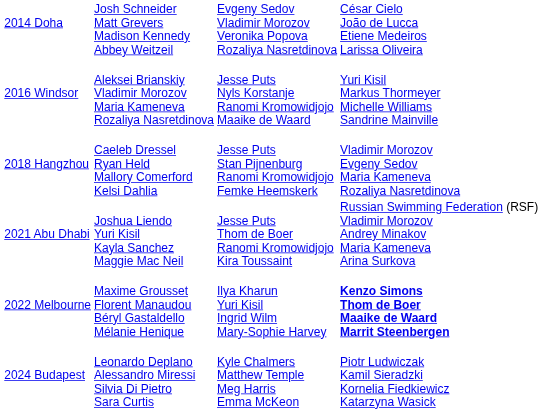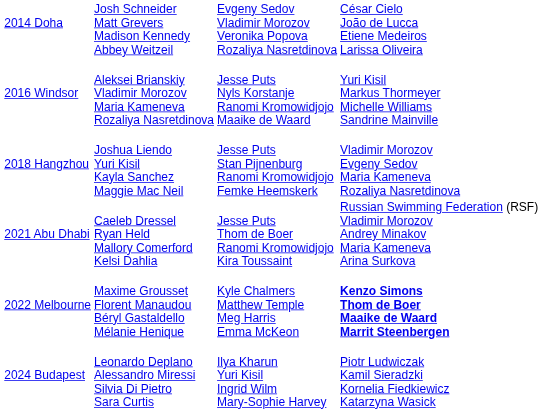2018 Hangzhou | column 2: Caeleb Dressel Ryan Held Mallory Comerford Kelsi Dahlia -> Joshua Liendo Yuri Kisil Kayla Sanchez Maggie Mac Neil
2021 Abu Dhabi | column 2: Joshua Liendo Yuri Kisil Kayla Sanchez Maggie Mac Neil -> Caeleb Dressel Ryan Held Mallory Comerford Kelsi Dahlia
2022 Melbourne | column 3: Ilya Kharun Yuri Kisil Ingrid Wilm Mary-Sophie Harvey -> Kyle Chalmers Matthew Temple Meg Harris Emma McKeon
2024 Budapest | column 3: Kyle Chalmers Matthew Temple Meg Harris Emma McKeon -> Ilya Kharun Yuri Kisil Ingrid Wilm Mary-Sophie Harvey
